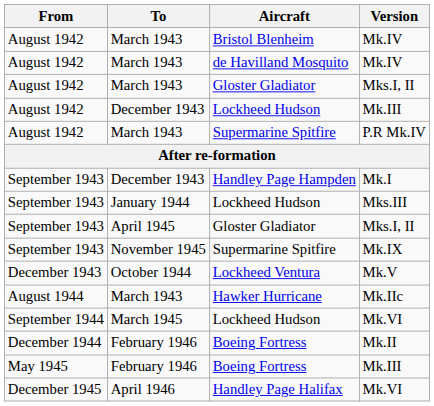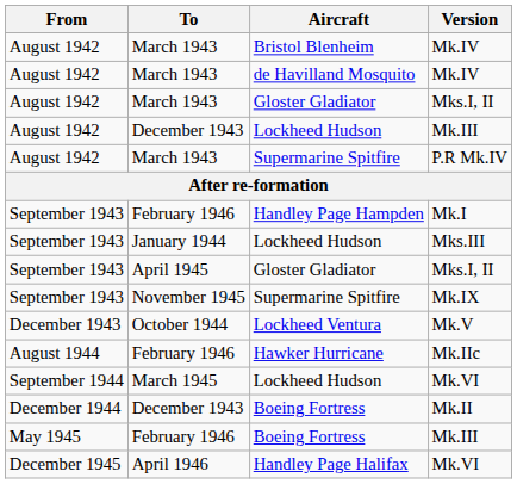Mk.I | To: December 1943 -> February 1946
Mk.IIc | To: March 1943 -> February 1946
Mk.II | To: February 1946 -> December 1943
